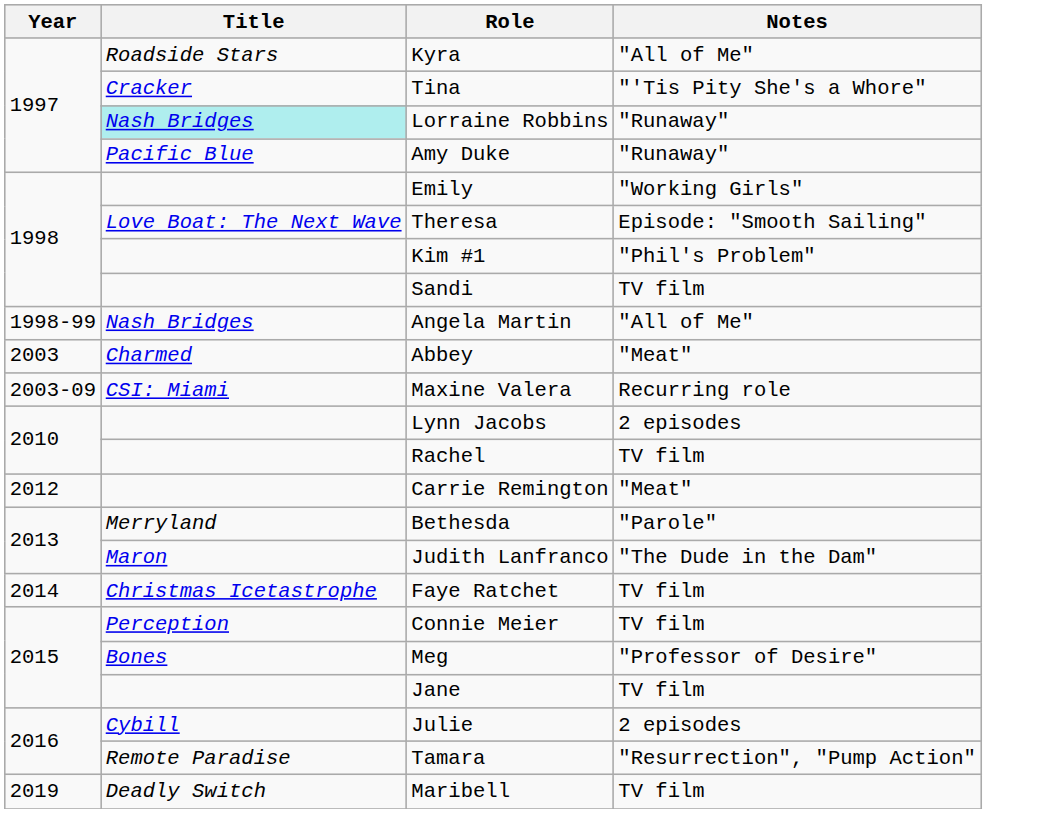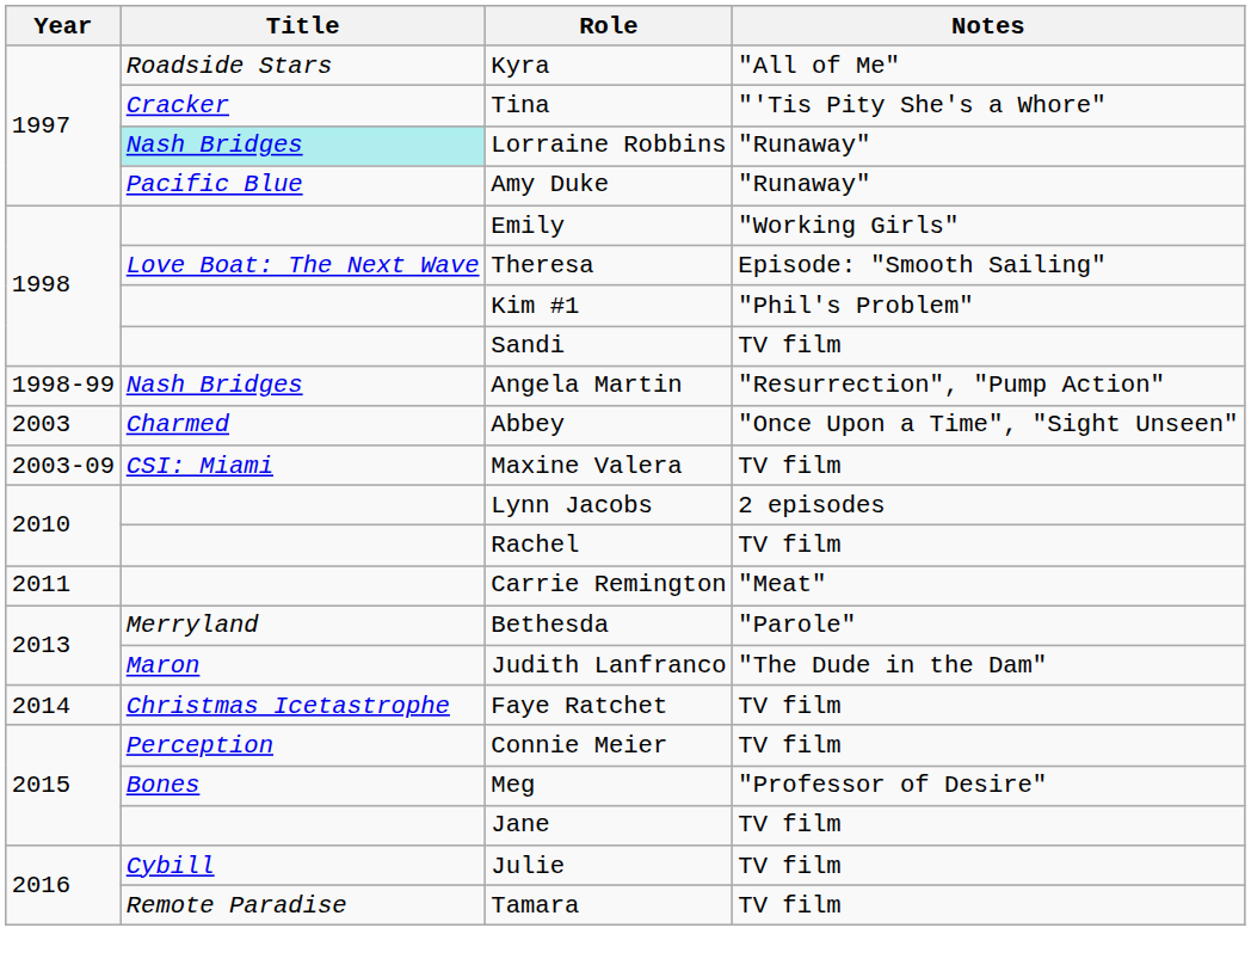Angela Martin | Notes: "All of Me" -> "Resurrection", "Pump Action"
Abbey | Notes: "Meat" -> "Once Upon a Time", "Sight Unseen"
Maxine Valera | Notes: Recurring role -> TV film
Carrie Remington | Year: 2012 -> 2011
Julie | Notes: 2 episodes -> TV film
Tamara | Notes: "Resurrection", "Pump Action" -> TV film
- row: 2019 | Deadly Switch | Maribell | TV film
